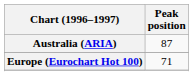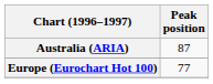Europe (Eurochart Hot 100) | Peak position: 71 -> 77
